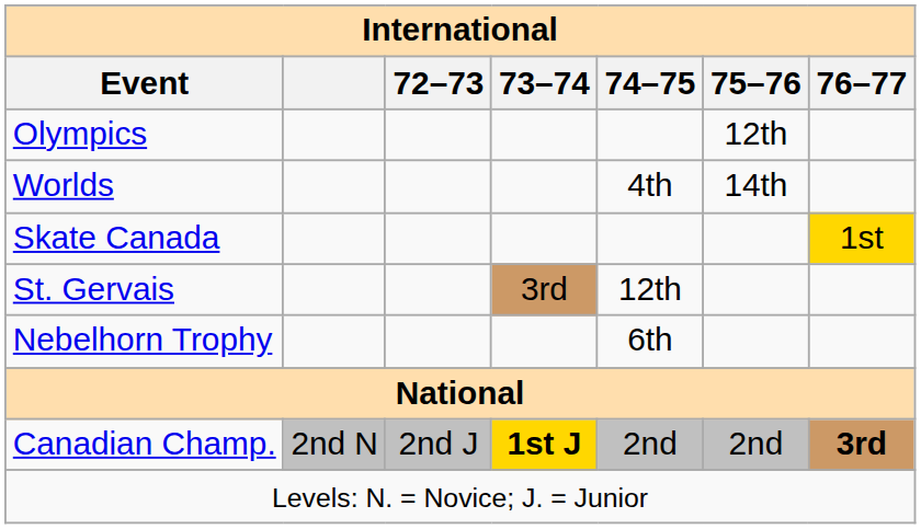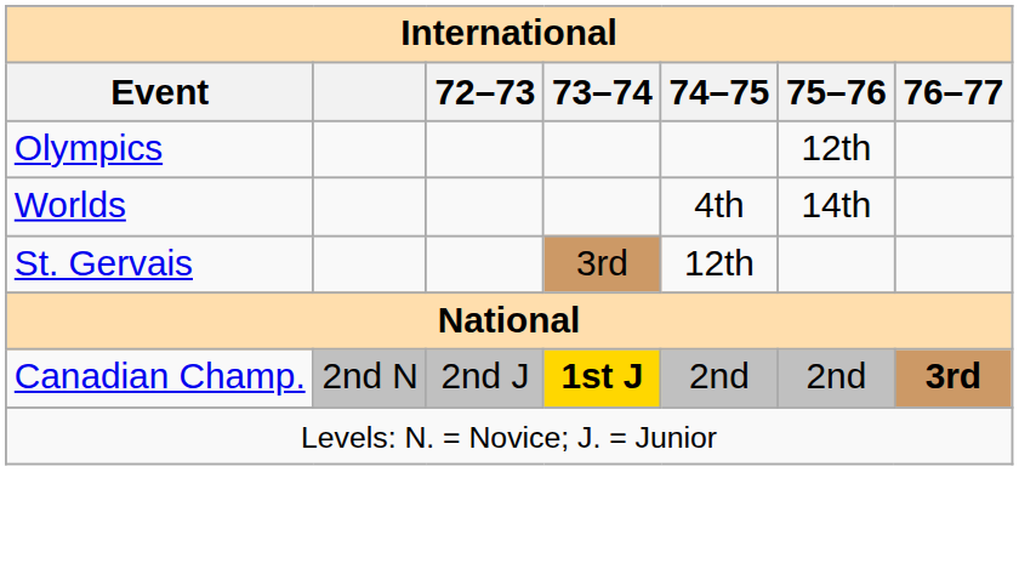- row: Skate Canada | 1st
- row: Nebelhorn Trophy | 6th
